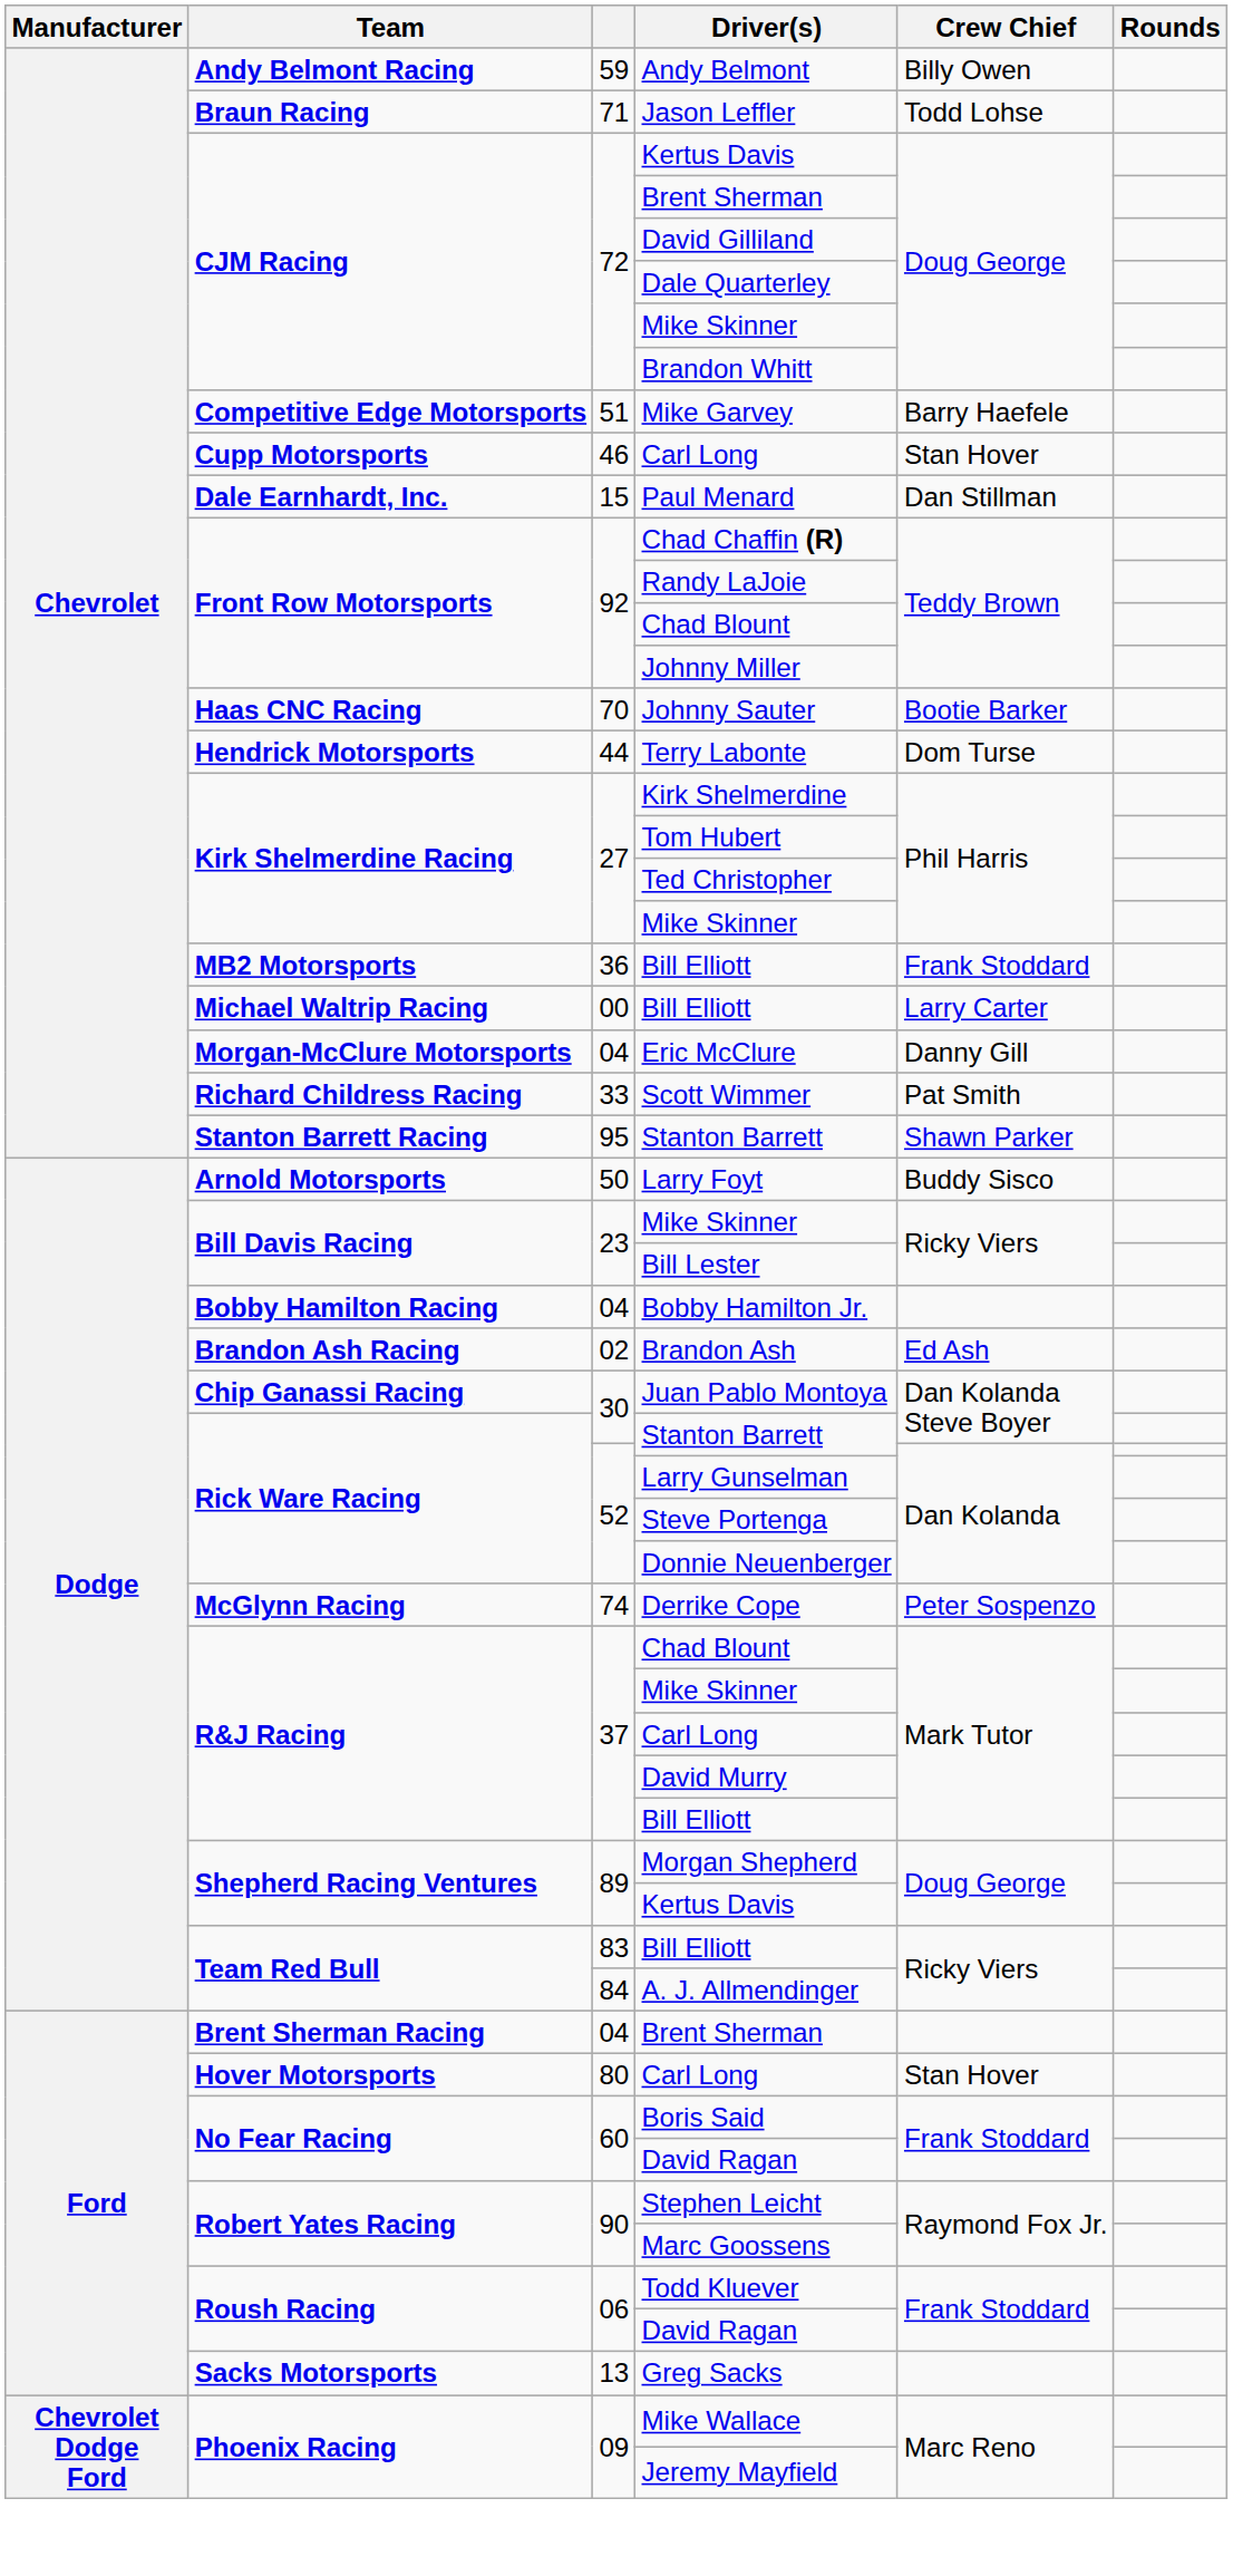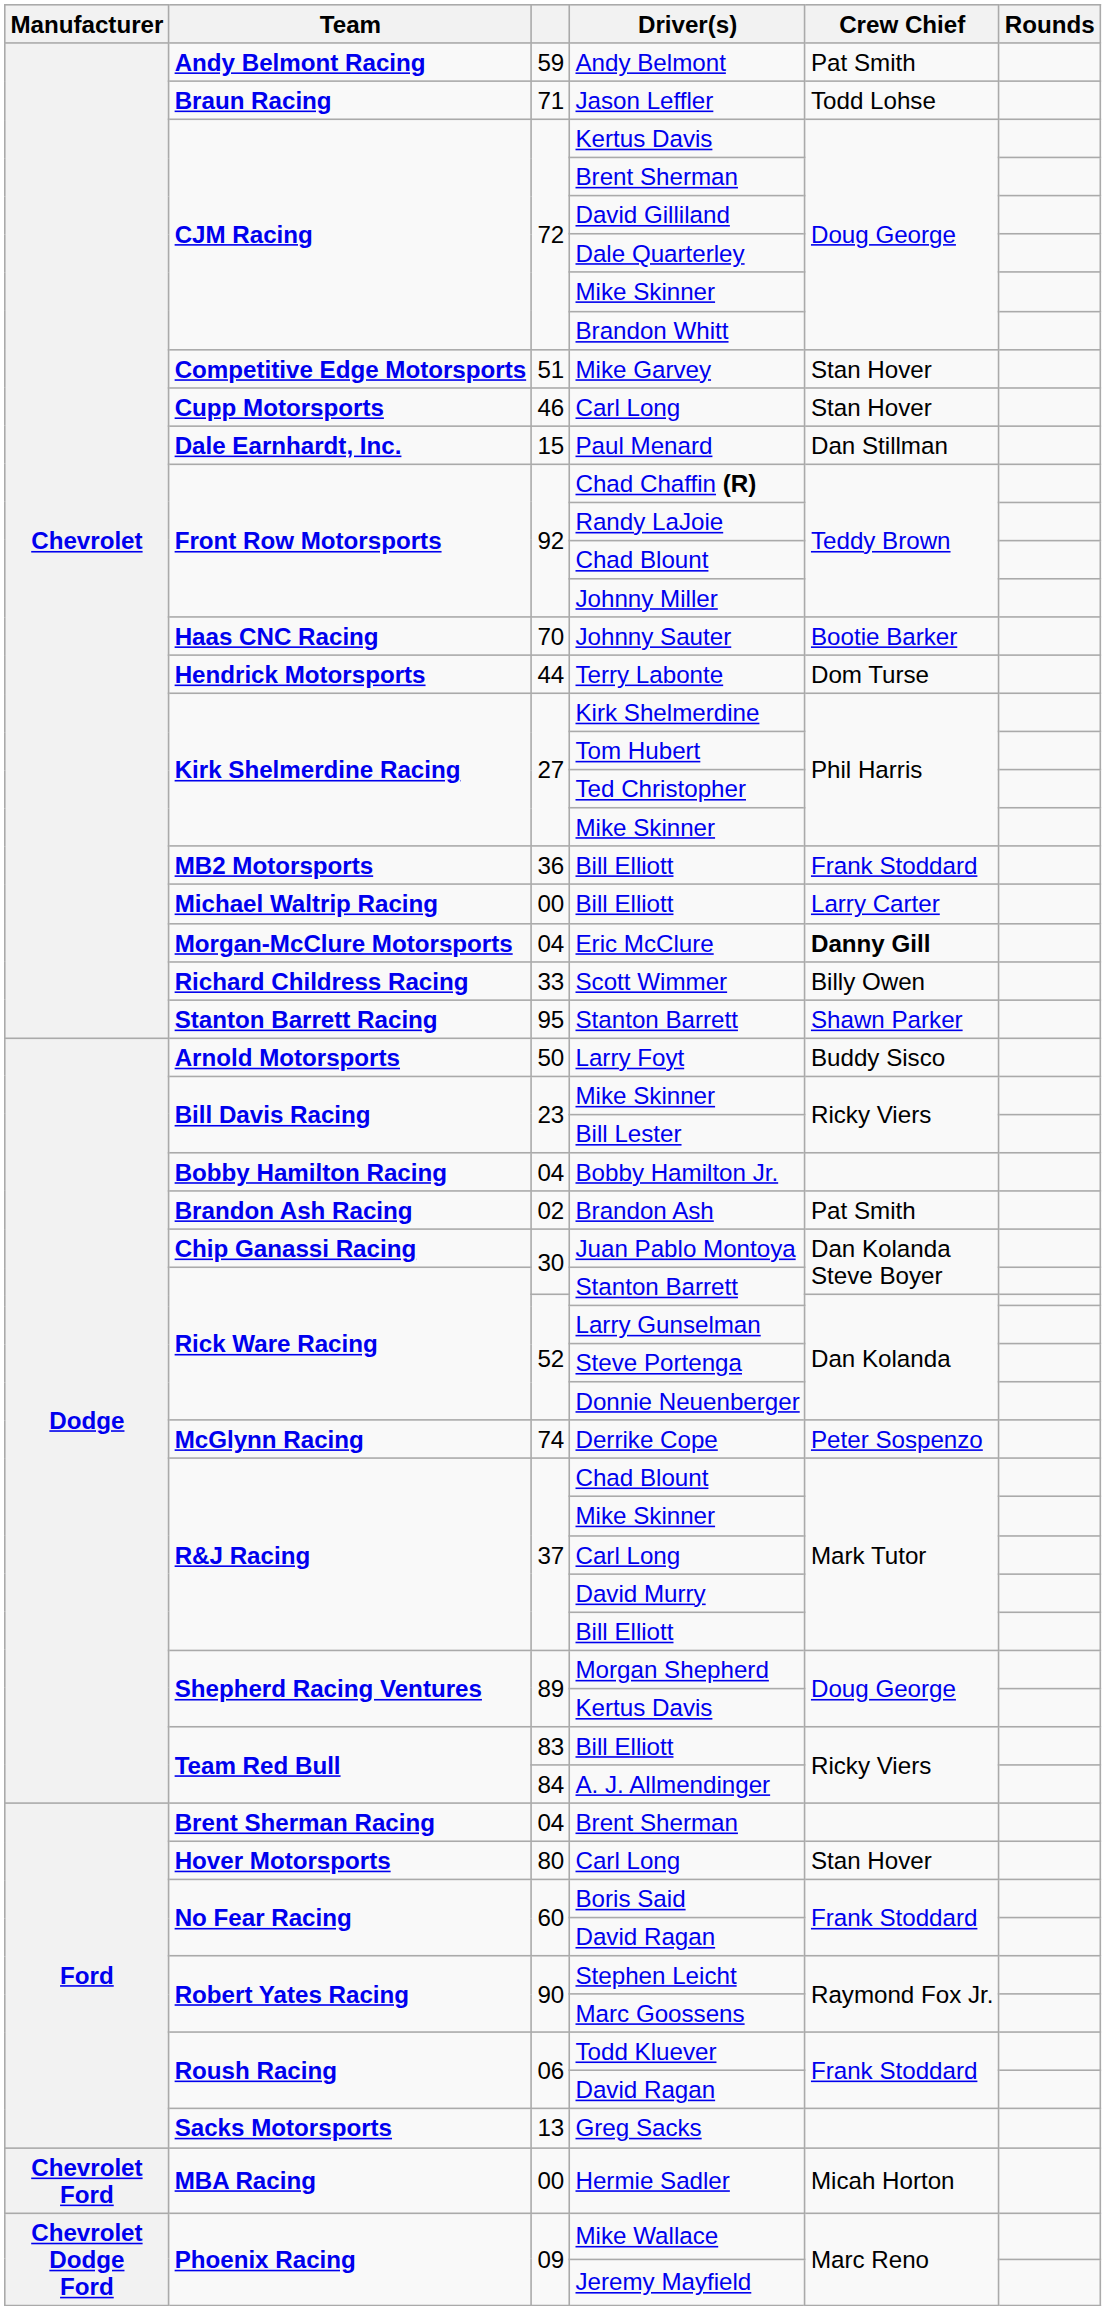Andy Belmont | Crew Chief: Billy Owen -> Pat Smith
Mike Garvey | Crew Chief: Barry Haefele -> Stan Hover
Eric McClure | Crew Chief: normal -> bold
Scott Wimmer | Crew Chief: Pat Smith -> Billy Owen
Brandon Ash | Crew Chief: Ed Ash -> Pat Smith
+ row: Chevrolet Ford | MBA Racing | 00 | Hermie Sadler | Micah Horton
